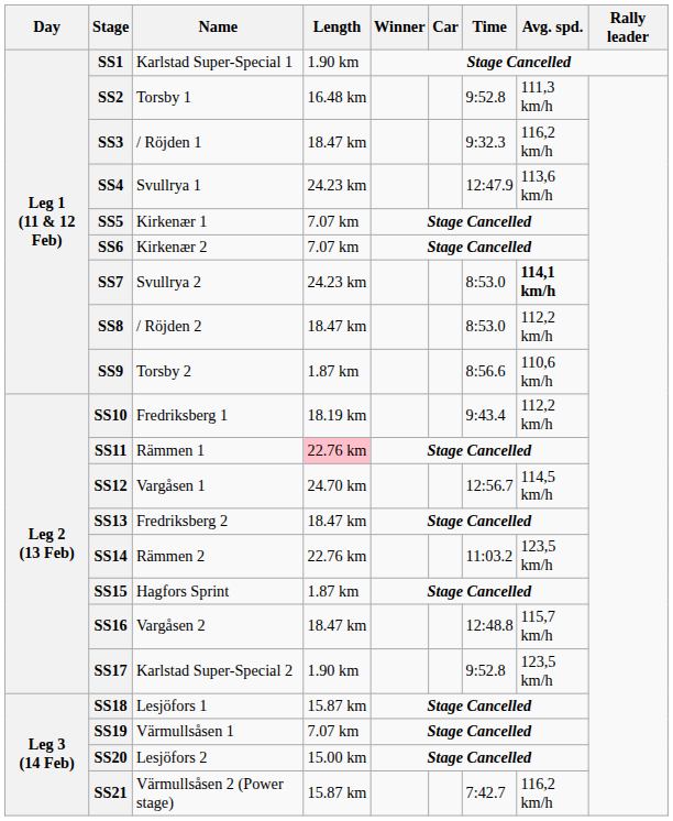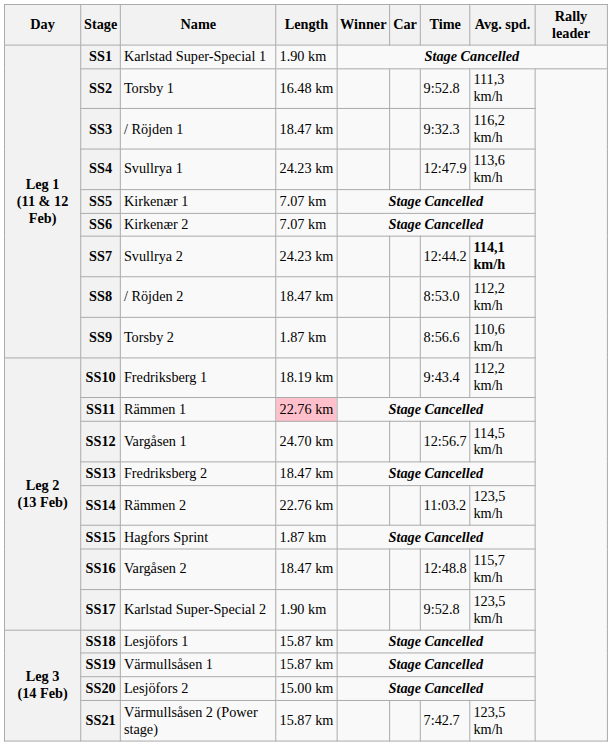SS7 | Time: 8:53.0 -> 12:44.2
SS19 | Length: 7.07 km -> 15.87 km
SS21 | Avg. spd.: 116,2 km/h -> 123,5 km/h
